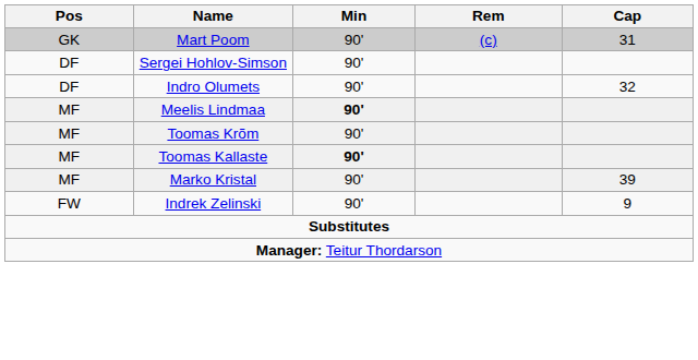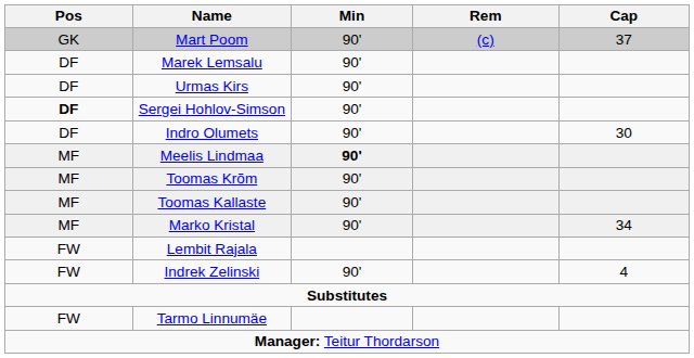Mart Poom | Cap: 31 -> 37
+ row: DF | Marek Lemsalu | 90'
+ row: DF | Urmas Kirs | 90'
Sergei Hohlov-Simson | Pos: normal -> bold
Indro Olumets | Cap: 32 -> 30
Toomas Kallaste | Min: bold -> normal
Marko Kristal | Cap: 39 -> 34
+ row: FW | Lembit Rajala
Indrek Zelinski | Cap: 9 -> 4
+ row: FW | Tarmo Linnumäe
